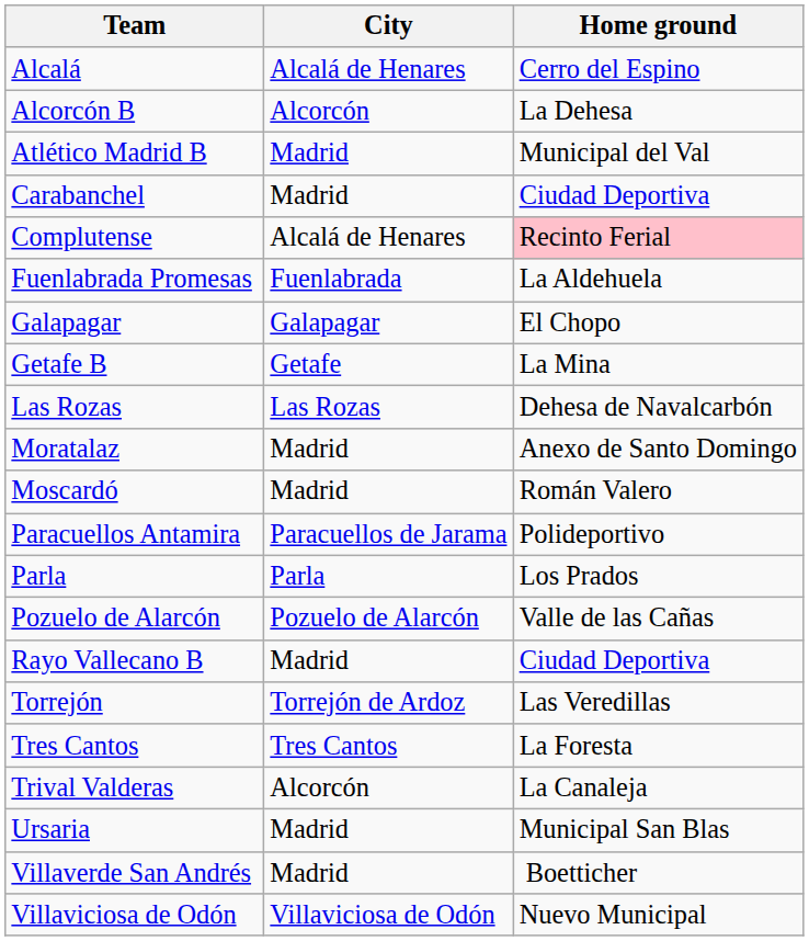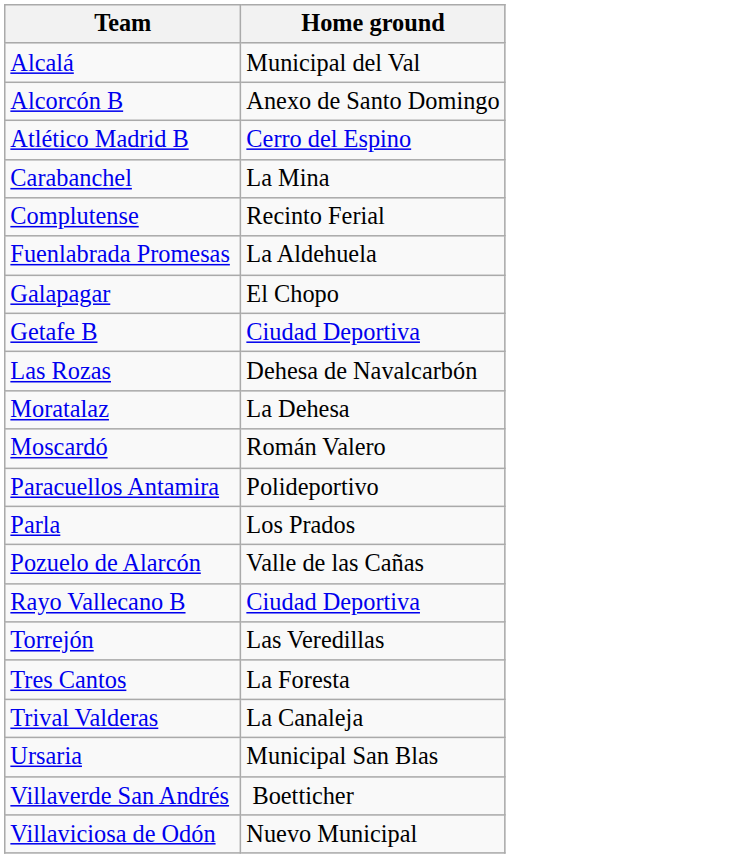- column: City | Alcalá de Henares | Alcorcón | Madrid | Madrid | Alcalá de Henares | Fuenlabrada | Galapagar | Getafe | Las Rozas | Madrid | Madrid | Paracuellos de Jarama | Parla | Pozuelo de Alarcón | Madrid | Torrejón de Ardoz | Tres Cantos | Alcorcón | Madrid | Madrid | Villaviciosa de Odón
Alcalá | Home ground: Cerro del Espino -> Municipal del Val
Alcorcón B | Home ground: La Dehesa -> Anexo de Santo Domingo
Atlético Madrid B | Home ground: Municipal del Val -> Cerro del Espino
Carabanchel | Home ground: Ciudad Deportiva -> La Mina
Complutense | Home ground: pink background -> no background
Getafe B | Home ground: La Mina -> Ciudad Deportiva
Moratalaz | Home ground: Anexo de Santo Domingo -> La Dehesa
